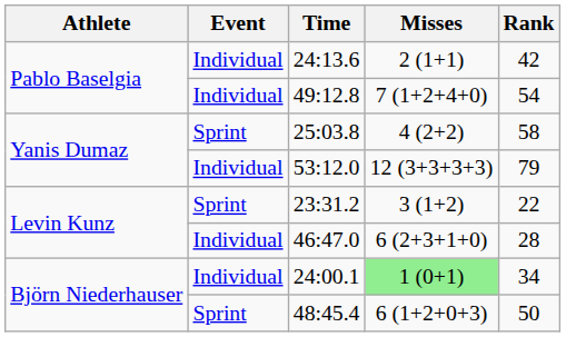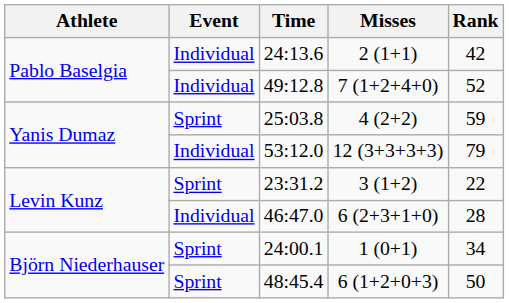49:12.8 | Rank: 54 -> 52
25:03.8 | Rank: 58 -> 59
24:00.1 | Event: Individual -> Sprint
24:00.1 | Misses: lightgreen background -> no background
